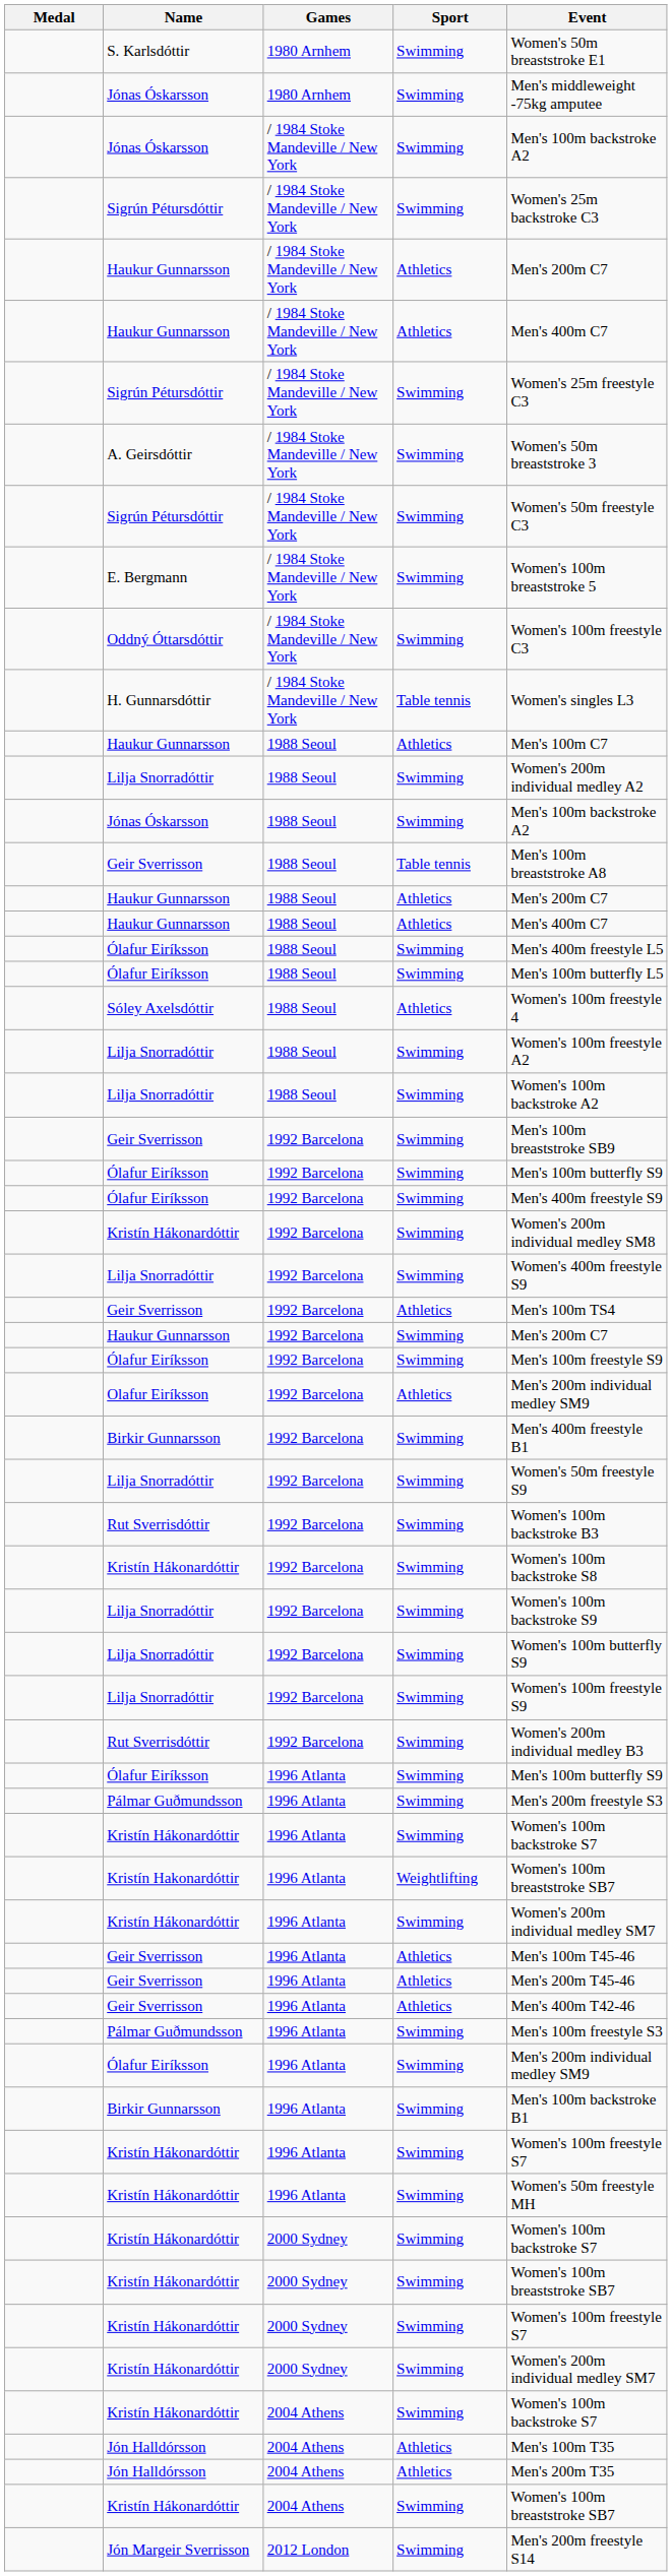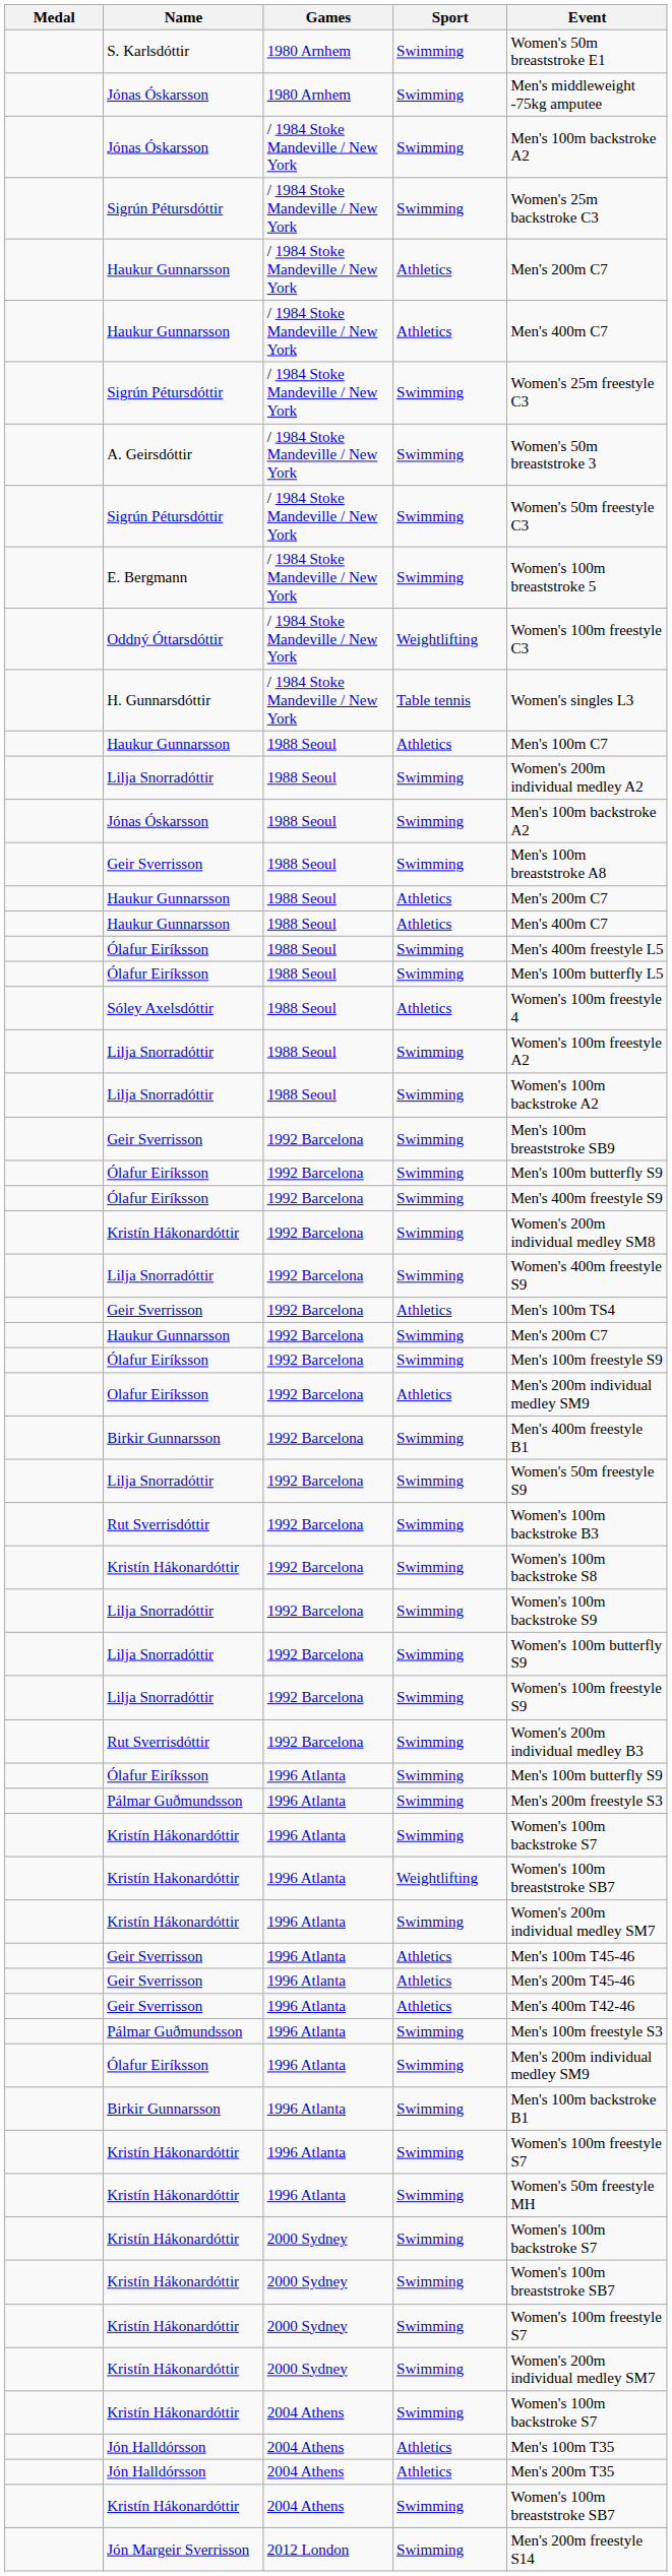Oddný Óttarsdóttir | Sport: Swimming -> Weightlifting
Geir Sverrisson / 1988 Seoul | Sport: Table tennis -> Swimming
